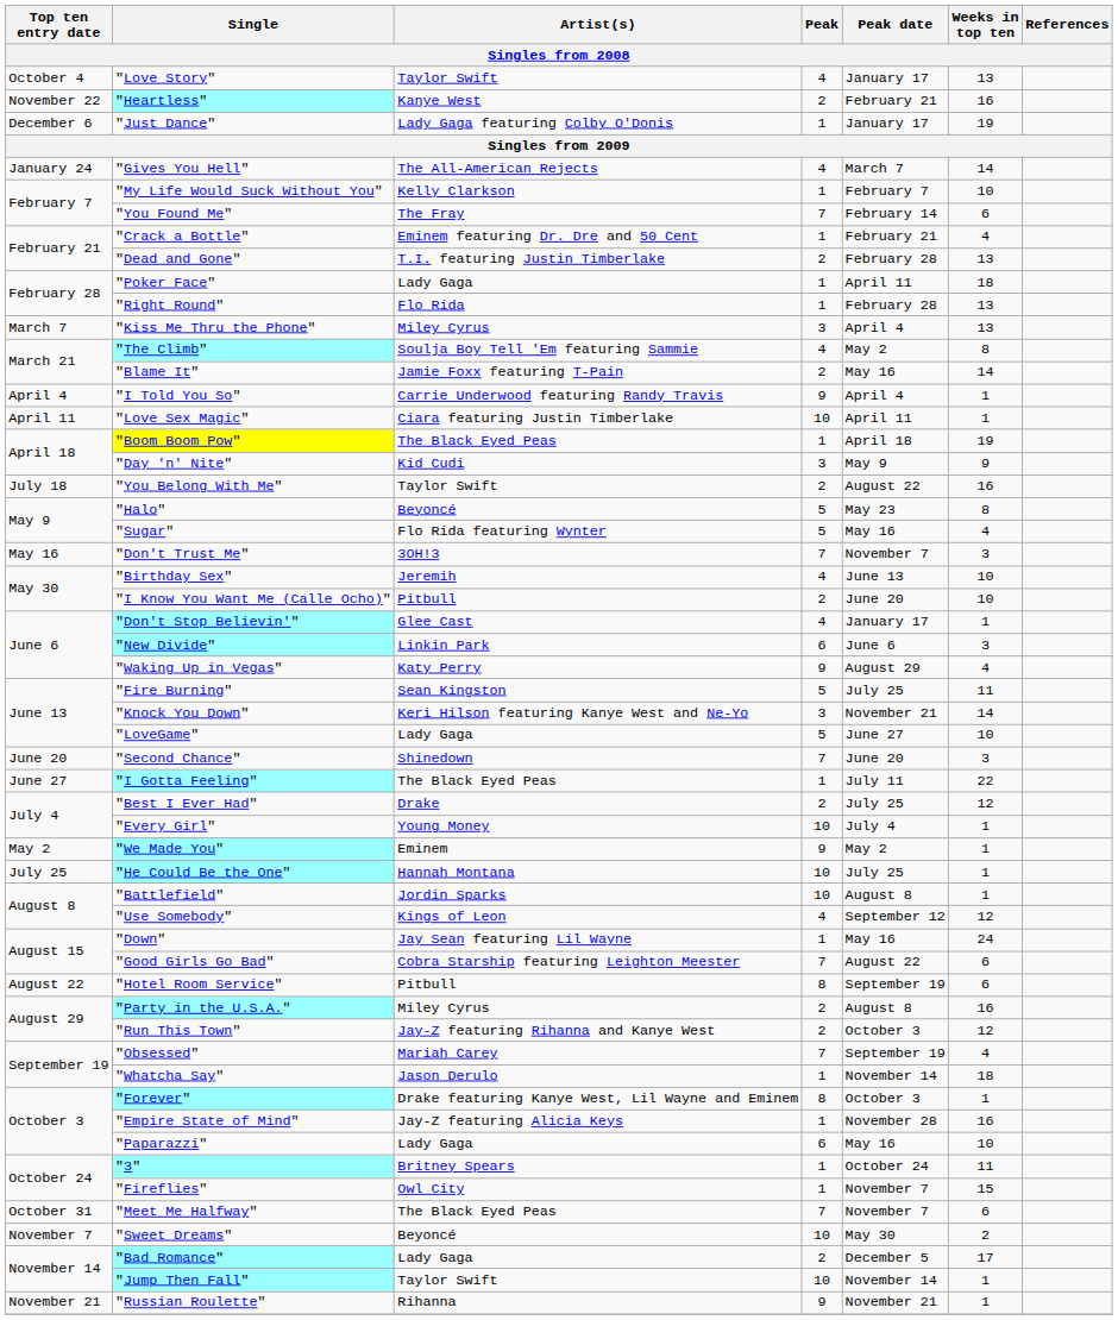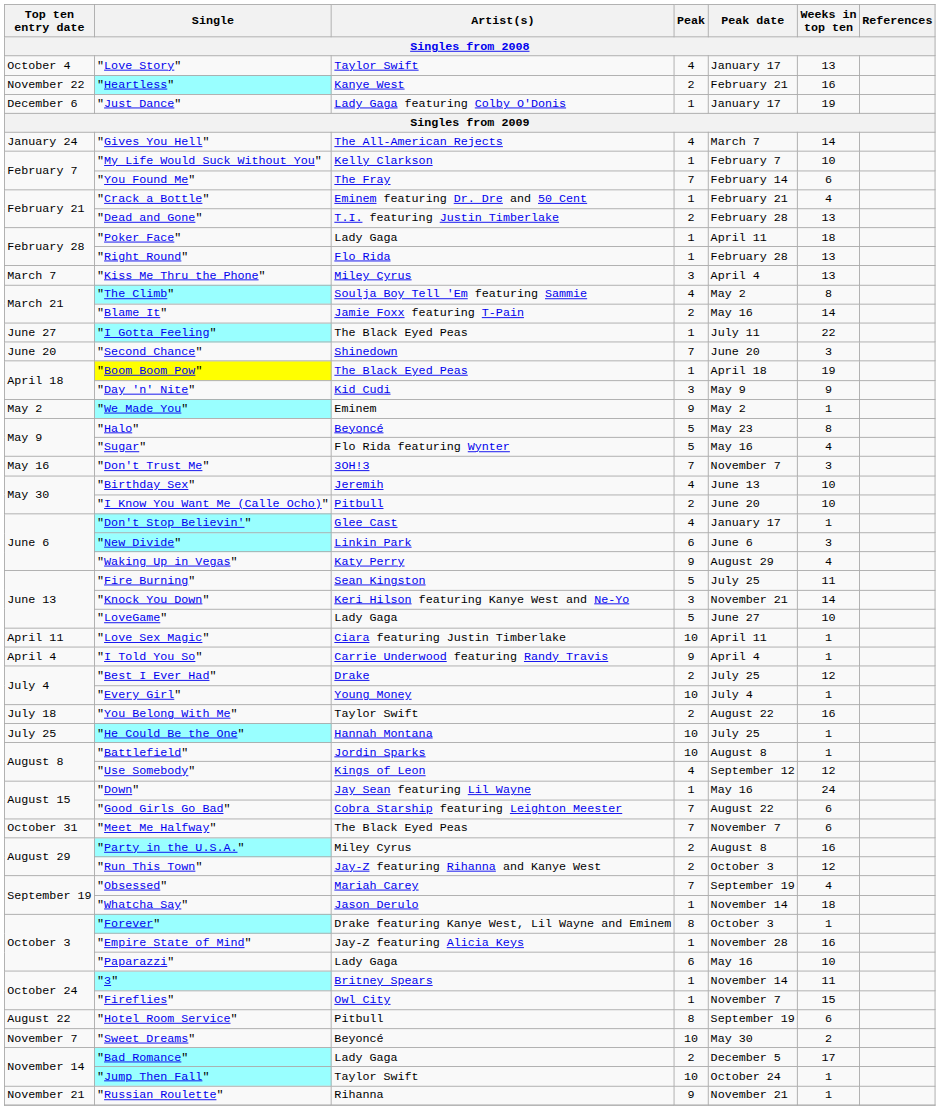rows swapped: "I Told You So" <-> "I Gotta Feeling"
rows swapped: "Love Sex Magic" <-> "Second Chance"
rows swapped: "We Made You" <-> "You Belong With Me"
rows swapped: "Hotel Room Service" <-> "Meet Me Halfway"
"3" | Peak date: October 24 -> November 14
"Jump Then Fall" | Peak date: November 14 -> October 24
